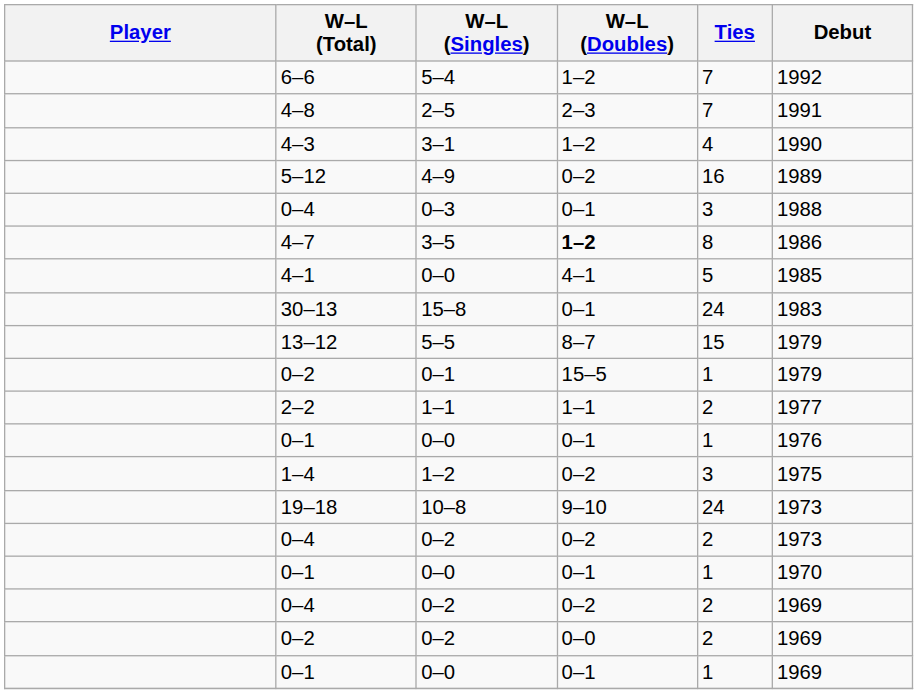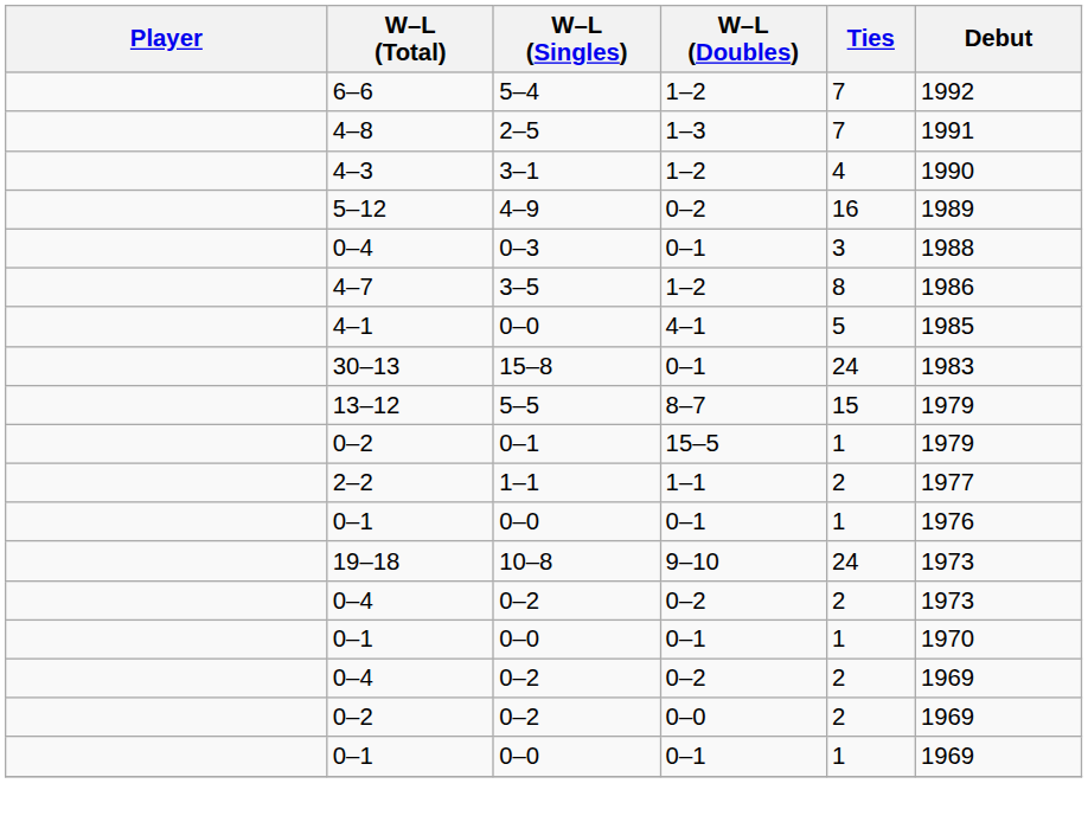4–8 | W–L (Doubles): 2–3 -> 1–3
4–7 | W–L (Doubles): bold -> normal
- row: 1–4 | 1–2 | 0–2 | 3 | 1975
